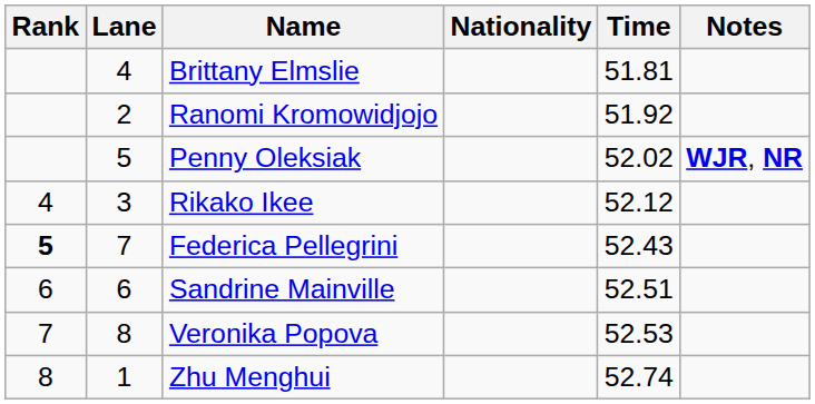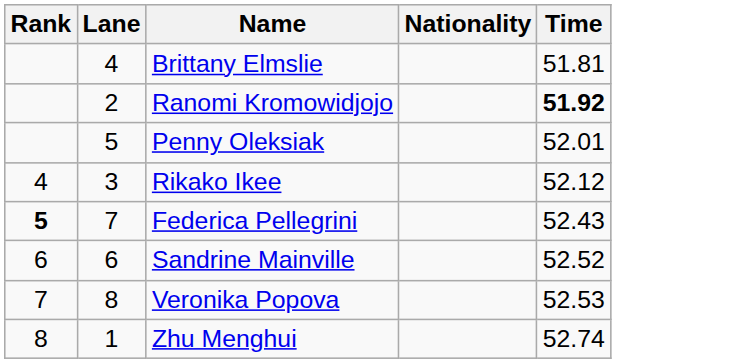- column: Notes | WJR, NR
Ranomi Kromowidjojo | Time: normal -> bold
Penny Oleksiak | Time: 52.02 -> 52.01
Sandrine Mainville | Time: 52.51 -> 52.52
